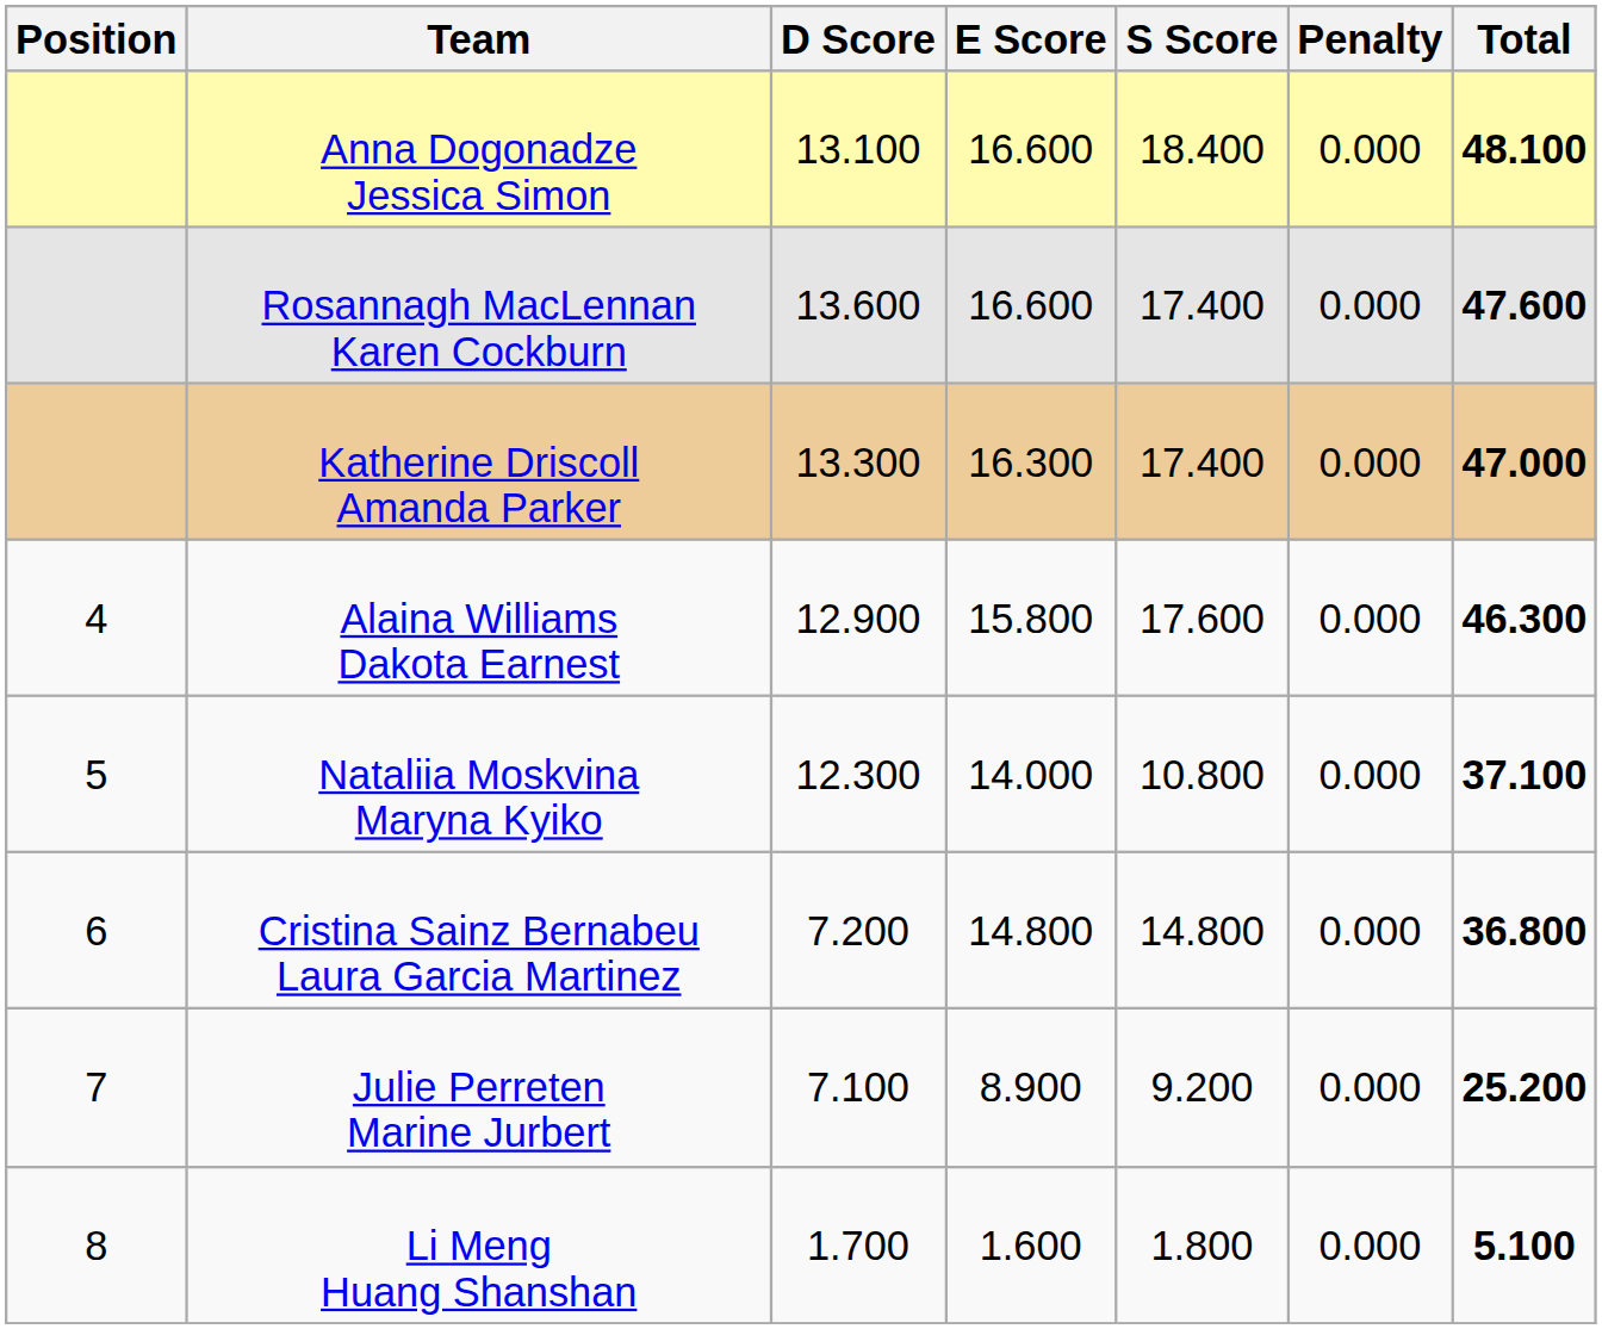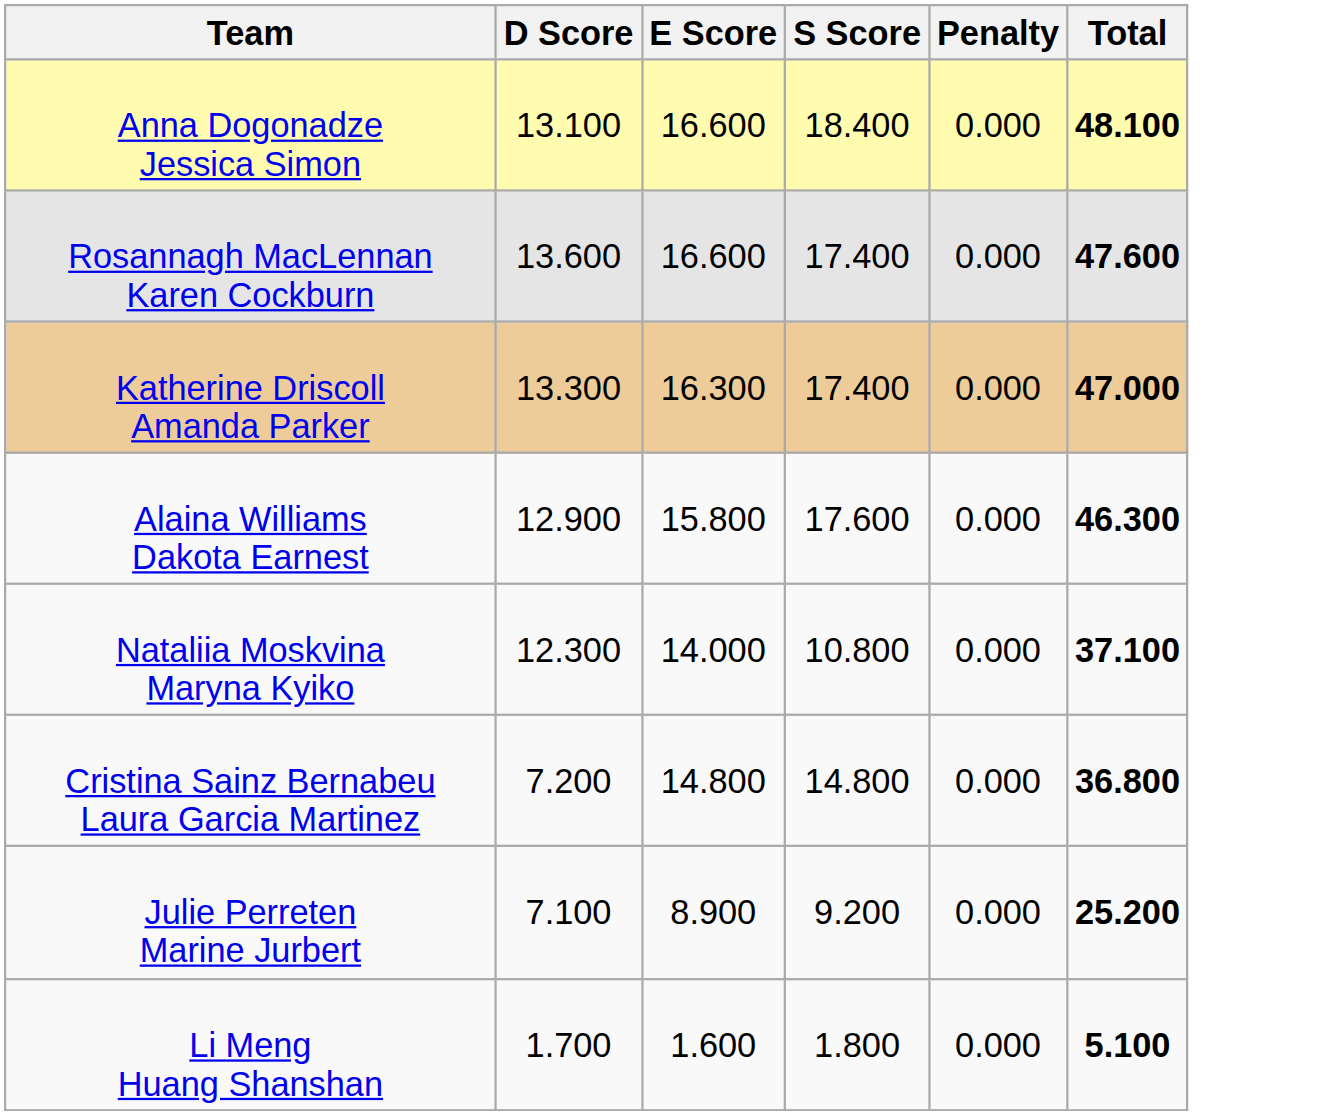- column: Position | 4 | 5 | 6 | 7 | 8
